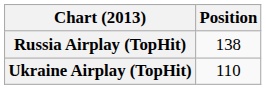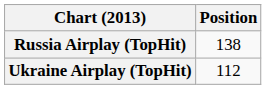Ukraine Airplay (TopHit) | Position: 110 -> 112
